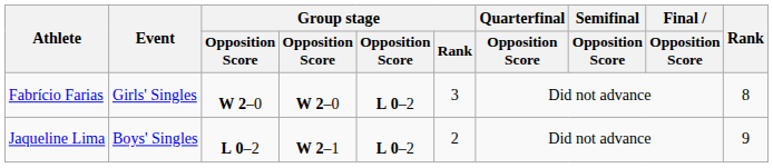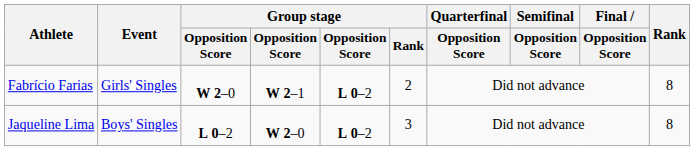Fabrício Farias | column 4: W 2–0 -> W 2–1
Fabrício Farias | Group stage / Rank: 3 -> 2
Jaqueline Lima | column 4: W 2–1 -> W 2–0
Jaqueline Lima | Group stage / Rank: 2 -> 3
Jaqueline Lima | Rank: 9 -> 8
